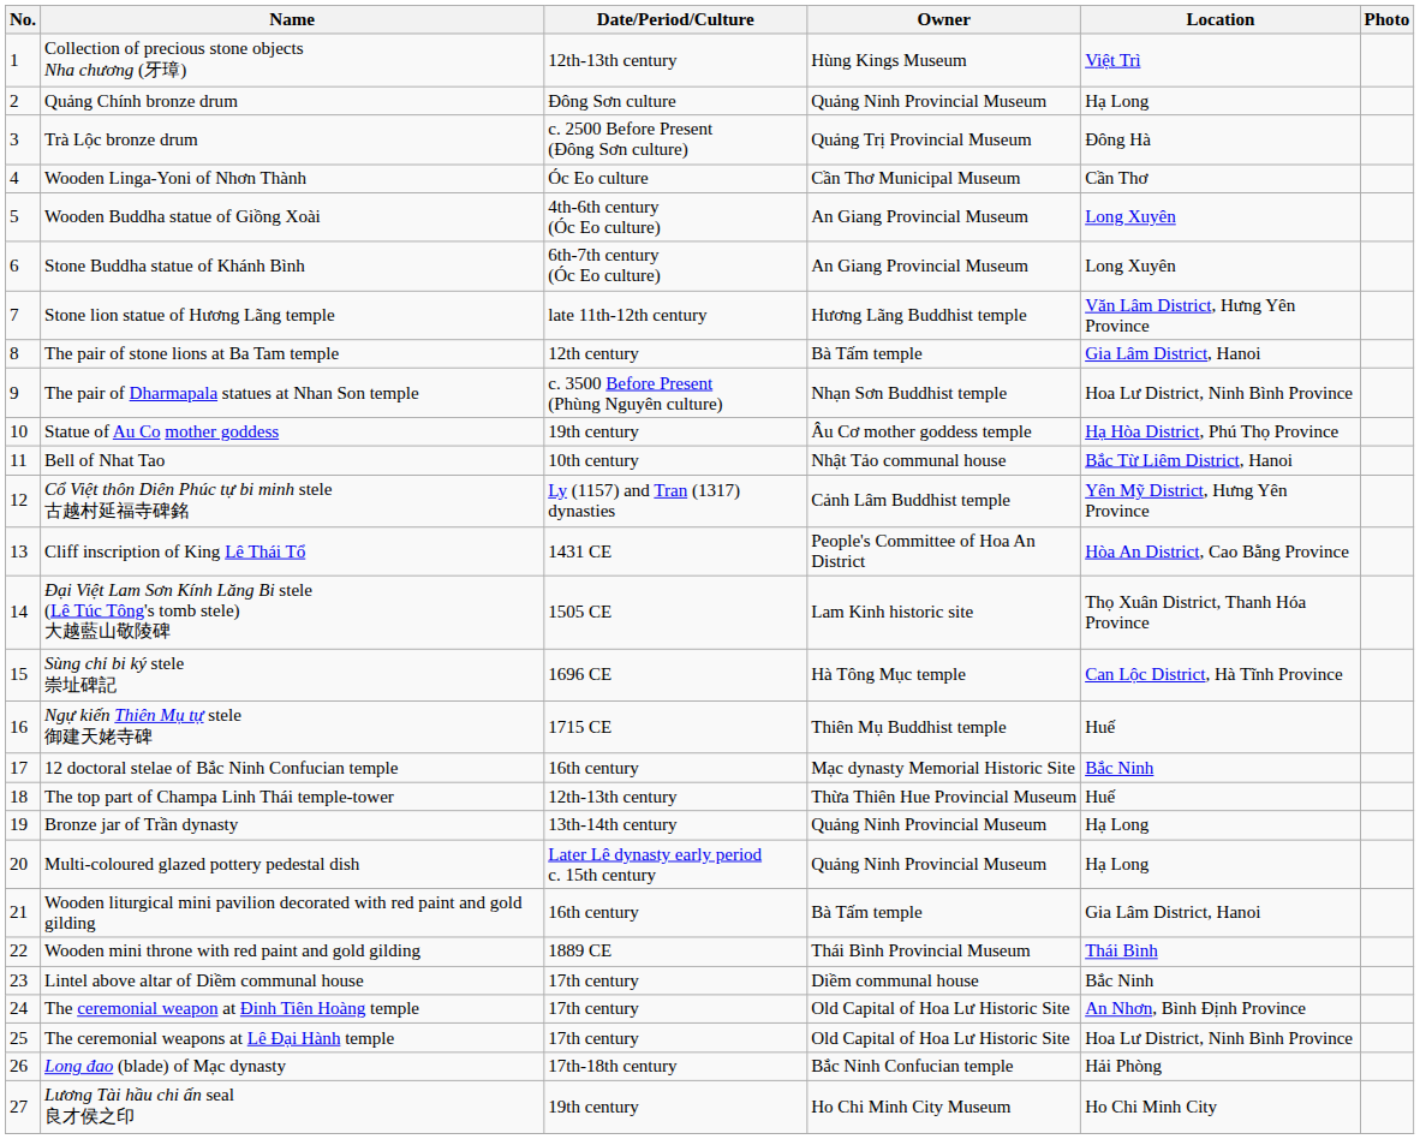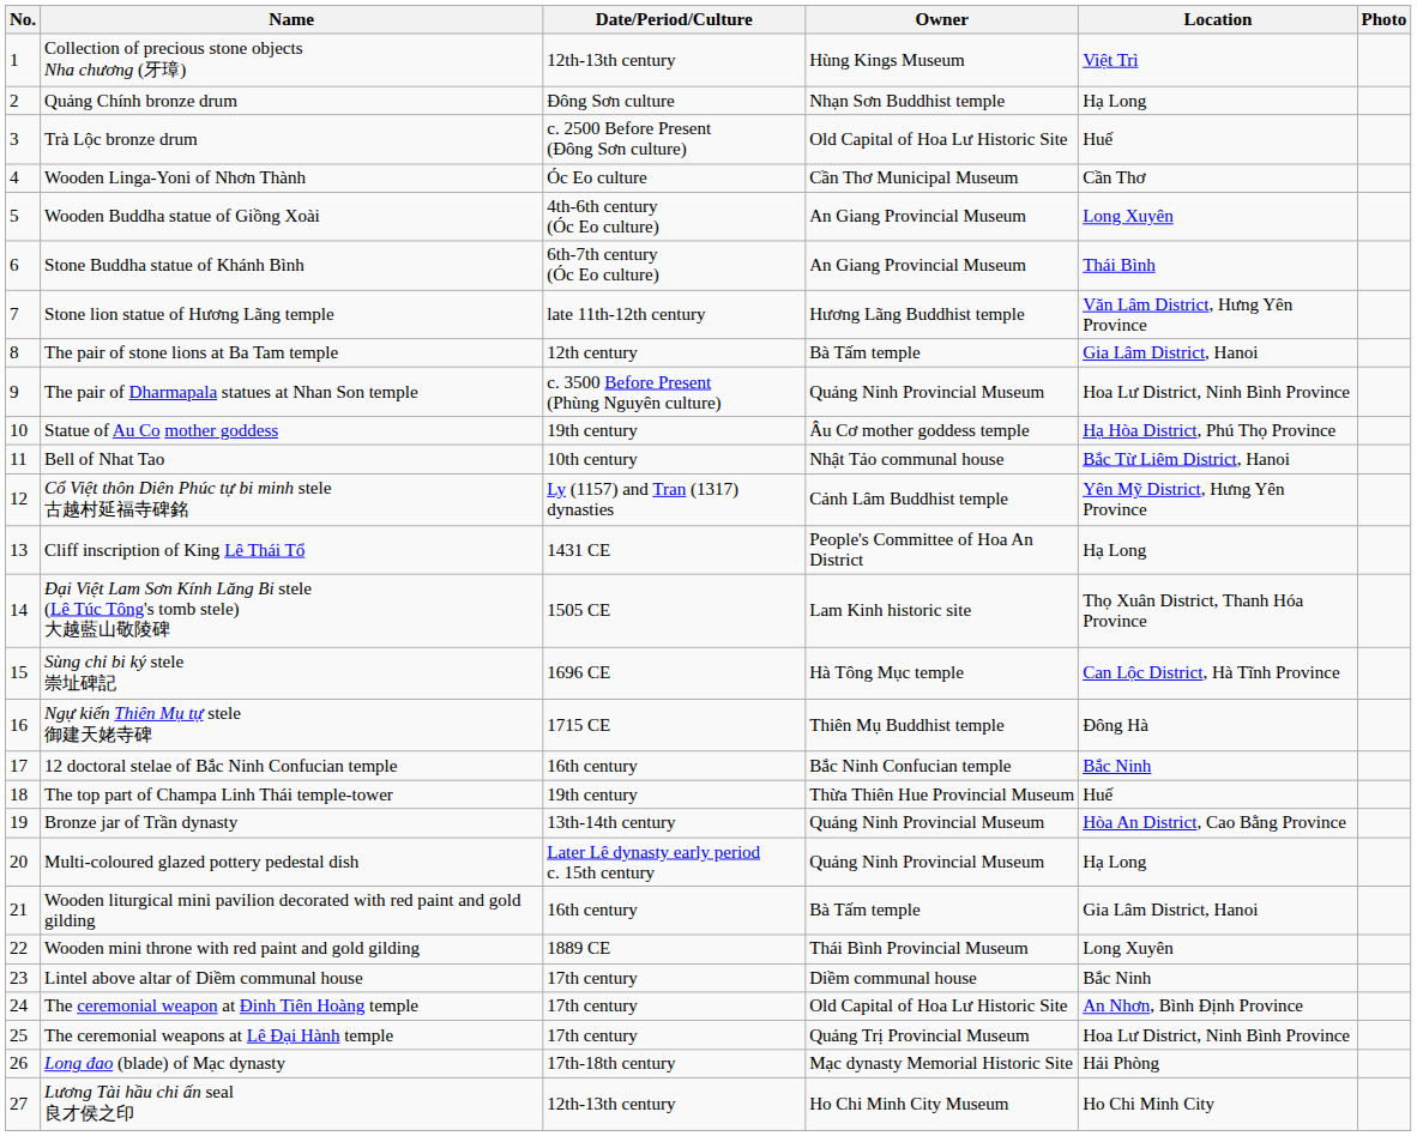Quảng Chính bronze drum | Owner: Quảng Ninh Provincial Museum -> Nhạn Sơn Buddhist temple
Trà Lộc bronze drum | Owner: Quảng Trị Provincial Museum -> Old Capital of Hoa Lư Historic Site
Trà Lộc bronze drum | Location: Đông Hà -> Huế
Stone Buddha statue of Khánh Bình | Location: Long Xuyên -> Thái Bình
The pair of Dharmapala statues at Nhan Son temple | Owner: Nhạn Sơn Buddhist temple -> Quảng Ninh Provincial Museum
Cliff inscription of King Lê Thái Tổ | Location: Hòa An District, Cao Bằng Province -> Hạ Long
Ngự kiến Thiên Mụ tự stele 御建天姥寺碑 | Location: Huế -> Đông Hà
12 doctoral stelae of Bắc Ninh Confucian temple | Owner: Mạc dynasty Memorial Historic Site -> Bắc Ninh Confucian temple
The top part of Champa Linh Thái temple-tower | Date/Period/Culture: 12th-13th century -> 19th century
Bronze jar of Trần dynasty | Location: Hạ Long -> Hòa An District, Cao Bằng Province
Wooden mini throne with red paint and gold gilding | Location: Thái Bình -> Long Xuyên
The ceremonial weapons at Lê Đại Hành temple | Owner: Old Capital of Hoa Lư Historic Site -> Quảng Trị Provincial Museum
Long đao (blade) of Mạc dynasty | Owner: Bắc Ninh Confucian temple -> Mạc dynasty Memorial Historic Site
Lương Tài hầu chi ấn seal 良才侯之印 | Date/Period/Culture: 19th century -> 12th-13th century
